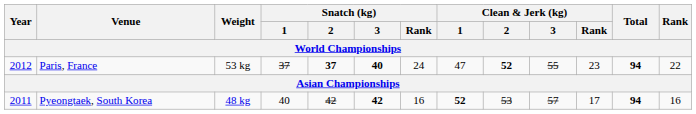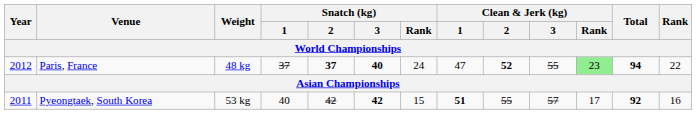Paris, France | Weight: 53 kg -> 48 kg
Paris, France | Clean & Jerk (kg) / Rank: no background -> lightgreen background
Pyeongtaek, South Korea | Weight: 48 kg -> 53 kg
Pyeongtaek, South Korea | Snatch (kg) / Rank: 16 -> 15
Pyeongtaek, South Korea | Clean & Jerk (kg) / 1: 52 -> 51
Pyeongtaek, South Korea | Clean & Jerk (kg) / 2: 53 -> 55
Pyeongtaek, South Korea | Total: 94 -> 92
